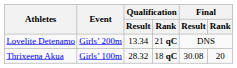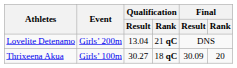Lovelite Detenamo | Qualification / Result: 13.34 -> 13.04
Thrixeena Akua | Qualification / Result: 28.32 -> 30.27
Thrixeena Akua | Final / Result: 30.08 -> 30.09
